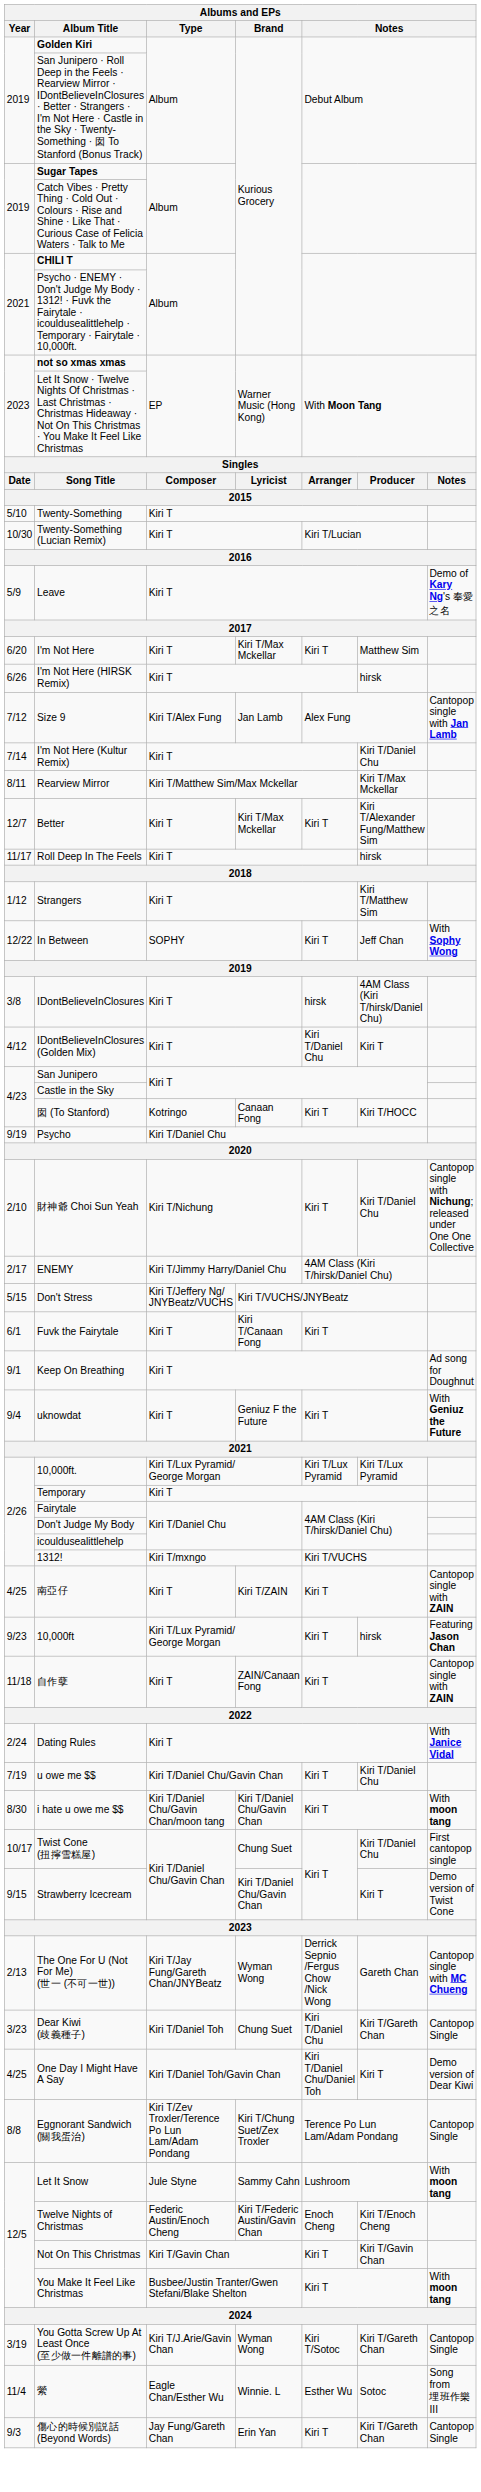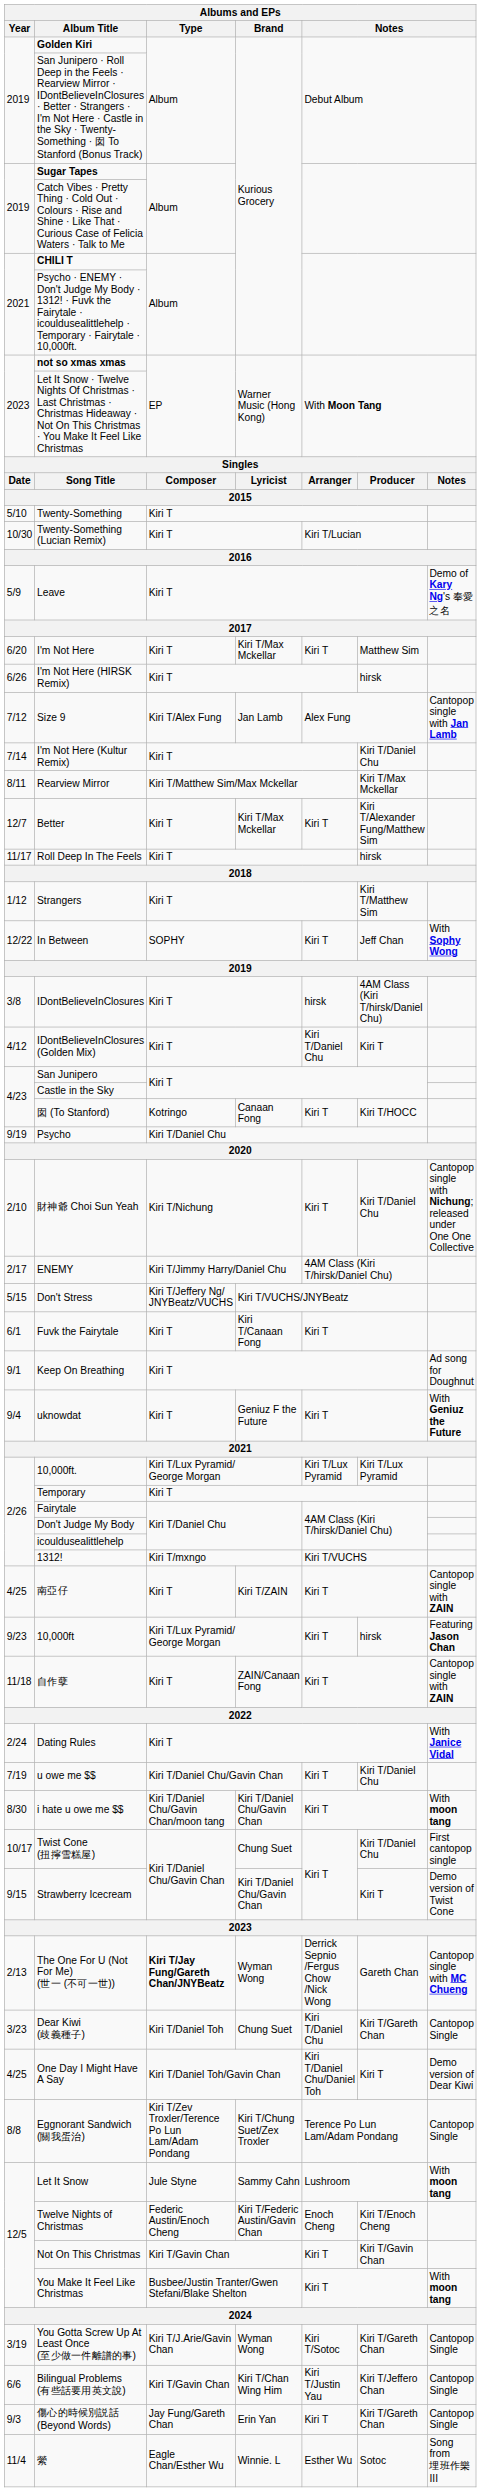The One For U (Not For Me) (世一 (不可一世)) | Type: normal -> bold
+ row: 6/6 | Bilingual Problems (有些話要用英文說) | Kiri T/Gavin Chan | Kiri T/Chan Wing Him | Kiri T/Justin Yau | Kiri T/Jeffero Chan | Cantopop Single
rows swapped: 傷心的時候別説話 (Beyond Words) <-> 縈
